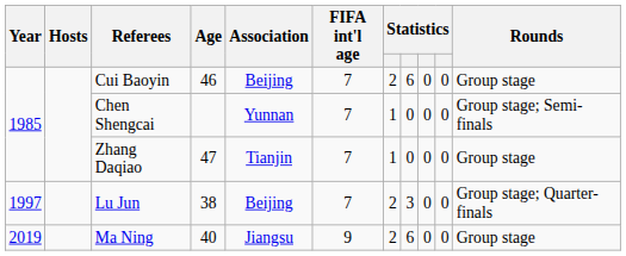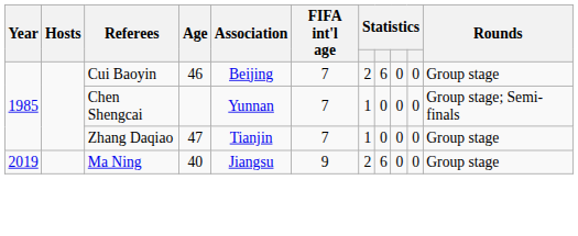- row: 1997 | Lu Jun | 38 | Beijing | 7 | 2 | 3 | 0 | 0 | Group stage; Quarter-finals
